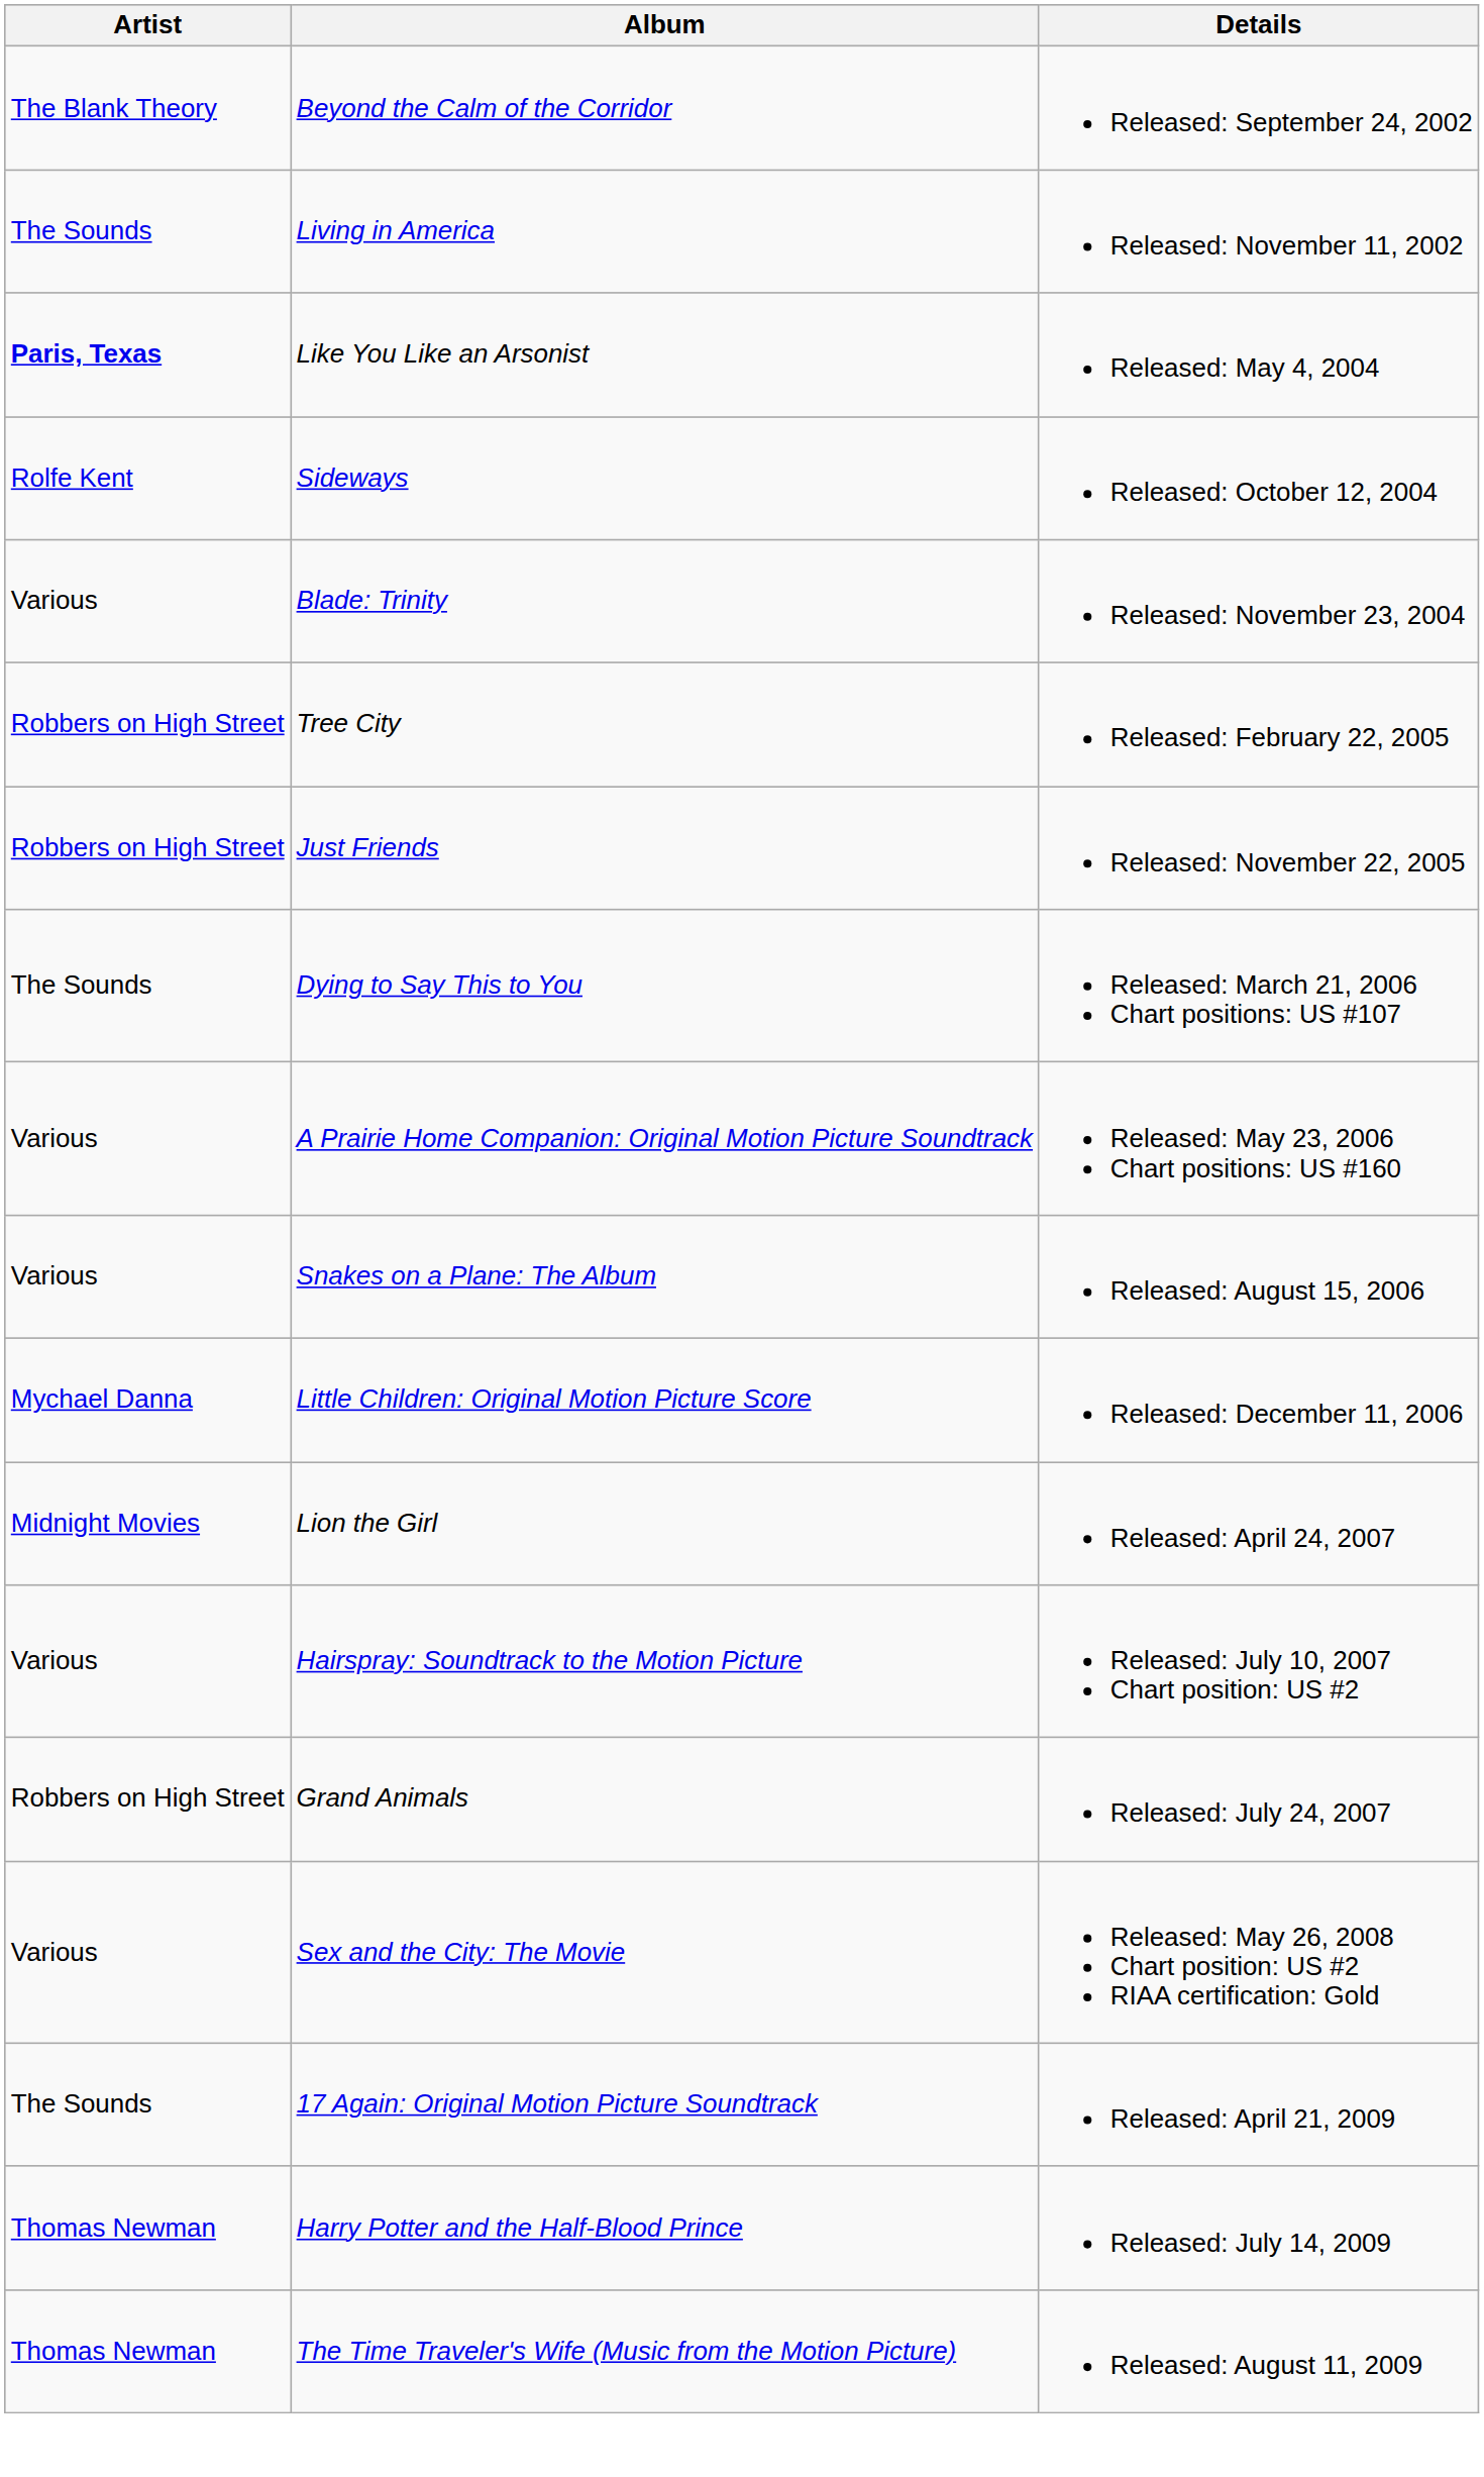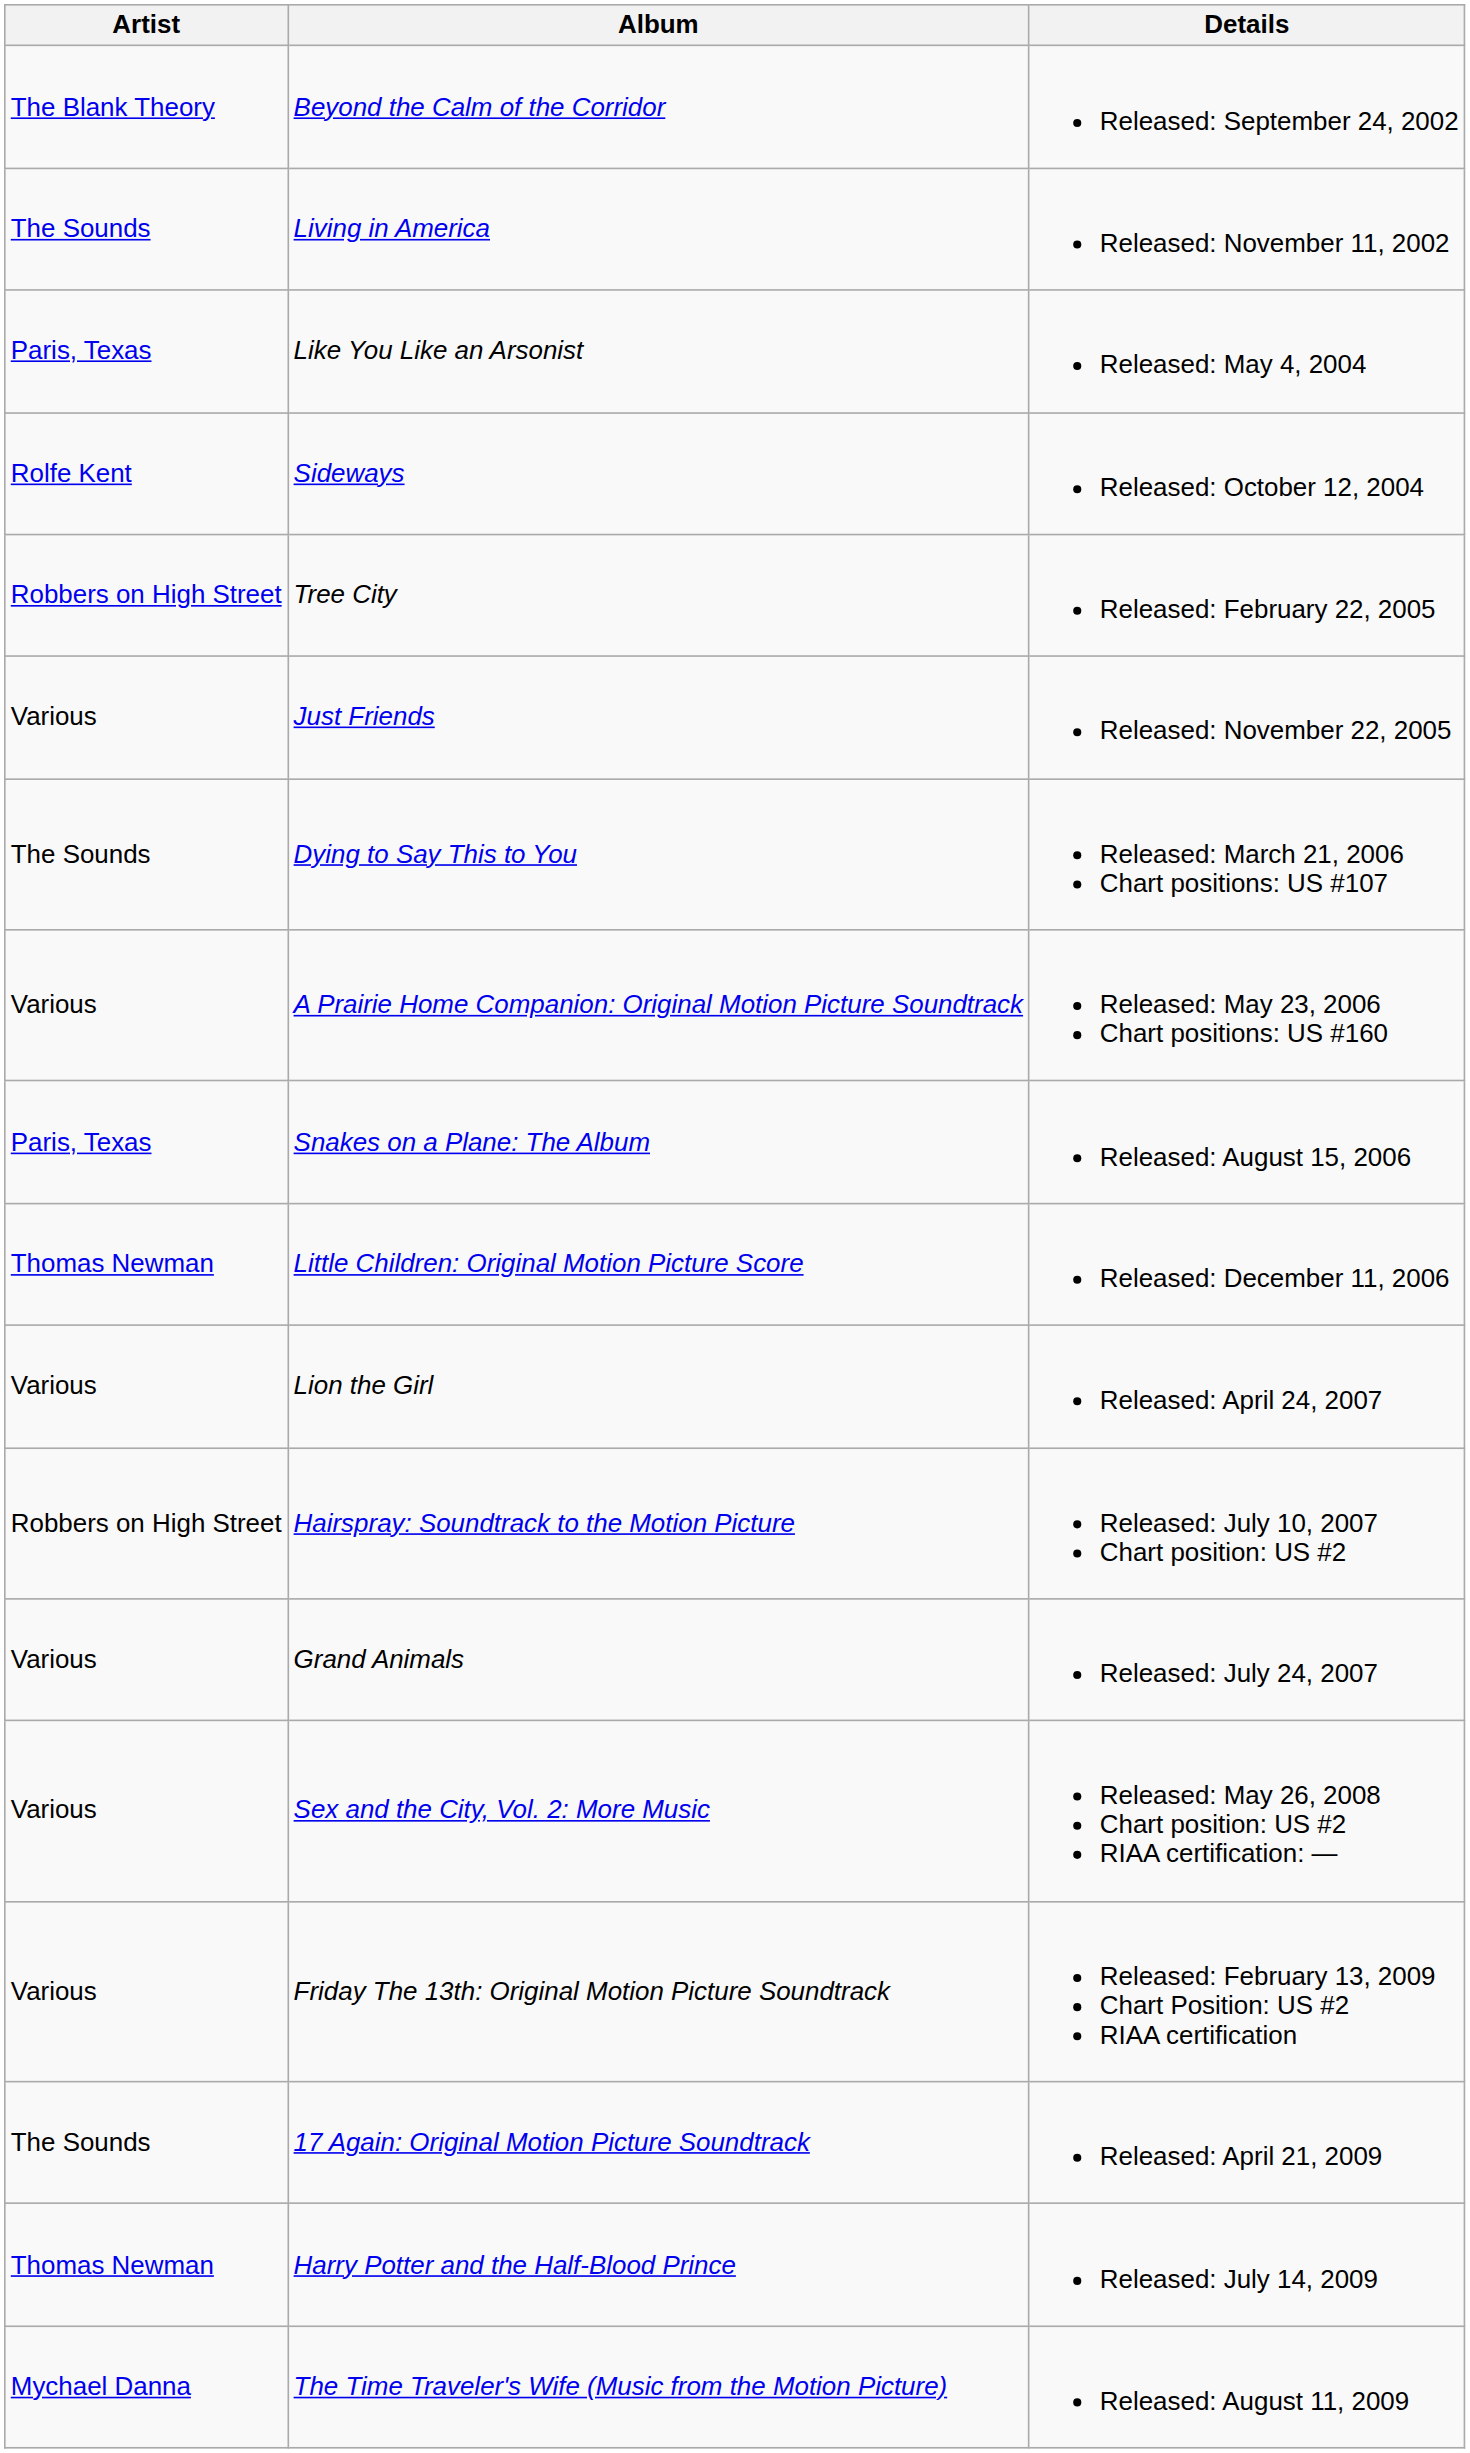Like You Like an Arsonist | Artist: bold -> normal
- row: Various | Blade: Trinity | Released: November 23, 2004
Just Friends | Artist: Robbers on High Street -> Various
Snakes on a Plane: The Album | Artist: Various -> Paris, Texas
Little Children: Original Motion Picture Score | Artist: Mychael Danna -> Thomas Newman
Lion the Girl | Artist: Midnight Movies -> Various
Hairspray: Soundtrack to the Motion Picture | Artist: Various -> Robbers on High Street
Grand Animals | Artist: Robbers on High Street -> Various
- row: Various | Sex and the City: The Movie | Released: May 26, 2008 Chart position: US #2 RIAA certification: Gold
+ row: Various | Sex and the City, Vol. 2: More Music | Released: May 26, 2008 Chart position: US #2 RIAA certification: —
+ row: Various | Friday The 13th: Original Motion Picture Soundtrack | Released: February 13, 2009 Chart Position: US #2 RIAA certification
The Time Traveler's Wife (Music from the Motion Picture) | Artist: Thomas Newman -> Mychael Danna
